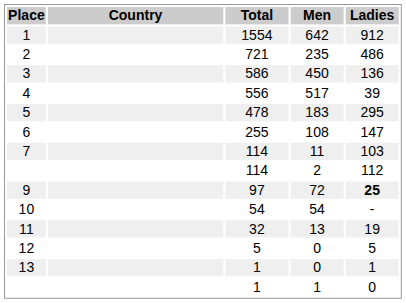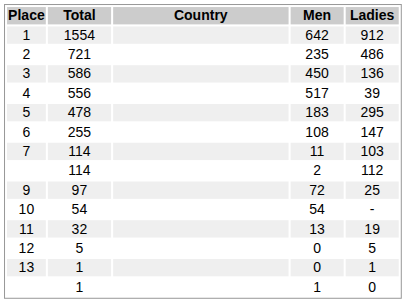columns swapped: Country <-> Total
9 | Ladies: bold -> normal
